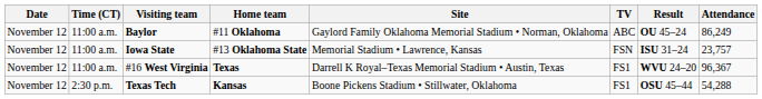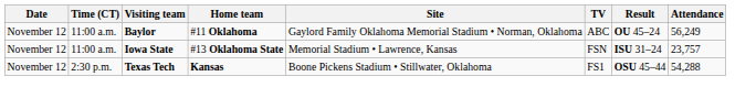Baylor | Attendance: 86,249 -> 56,249
- row: November 12 | 11:00 a.m. | #16 West Virginia | Texas | Darrell K Royal–Texas Memorial Stadium • Austin, Texas | FS1 | WVU 24–20 | 96,367
